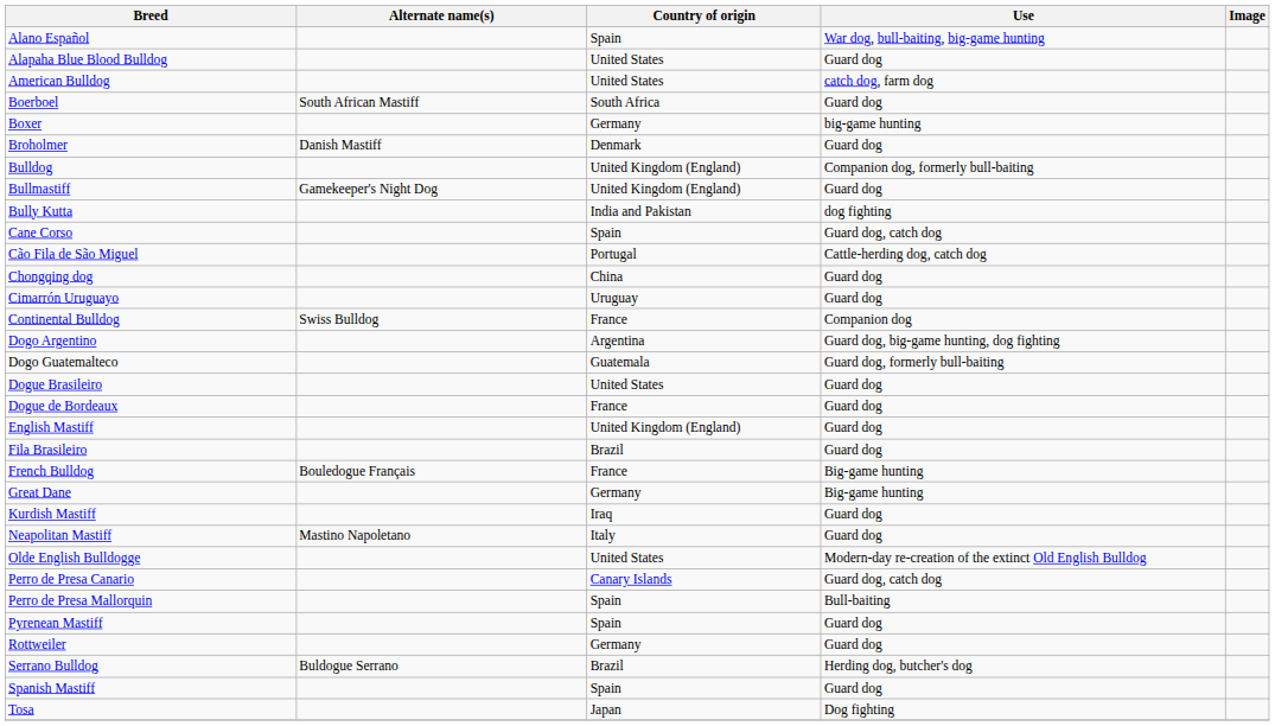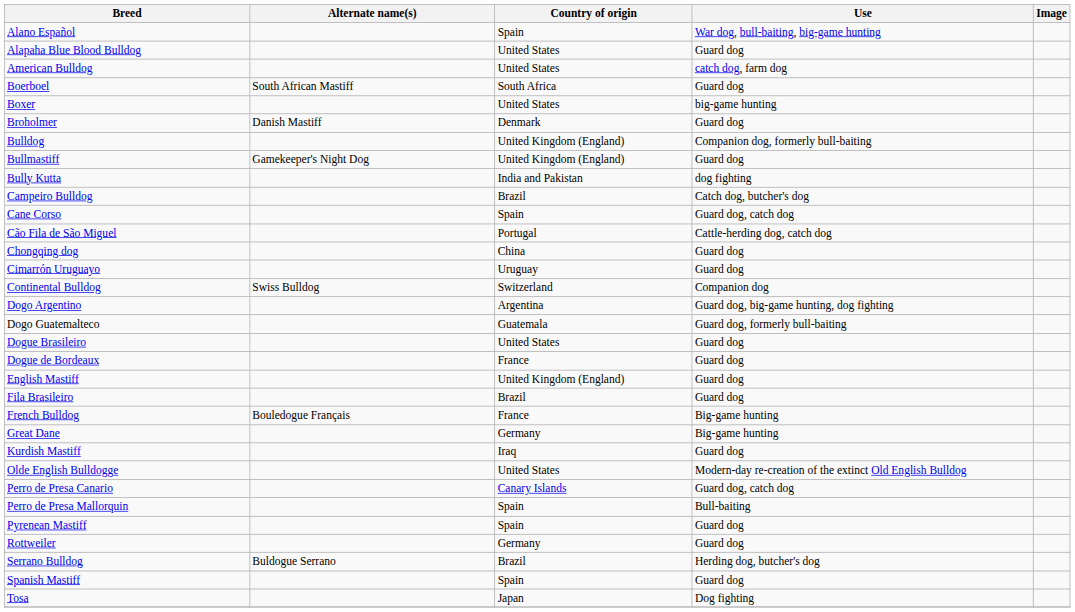Boxer | Country of origin: Germany -> United States
+ row: Campeiro Bulldog | Brazil | Catch dog, butcher's dog
Continental Bulldog | Country of origin: France -> Switzerland
- row: Neapolitan Mastiff | Mastino Napoletano | Italy | Guard dog
